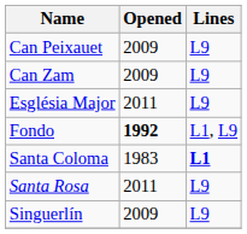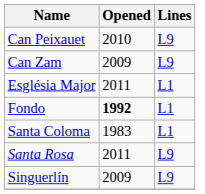Can Peixauet | Opened: 2009 -> 2010
Església Major | Lines: L9 -> L1
Fondo | Lines: L1, L9 -> L1
Santa Coloma | Lines: bold -> normal
